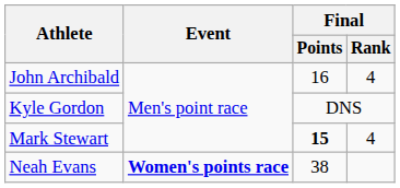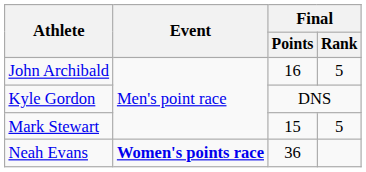John Archibald | Final / Rank: 4 -> 5
Mark Stewart | Final / Points: bold -> normal
Mark Stewart | Final / Rank: 4 -> 5
Neah Evans | Final / Points: 38 -> 36
